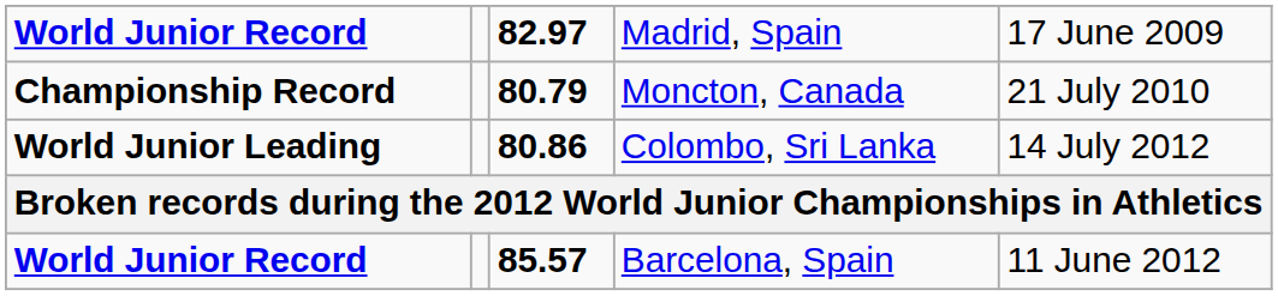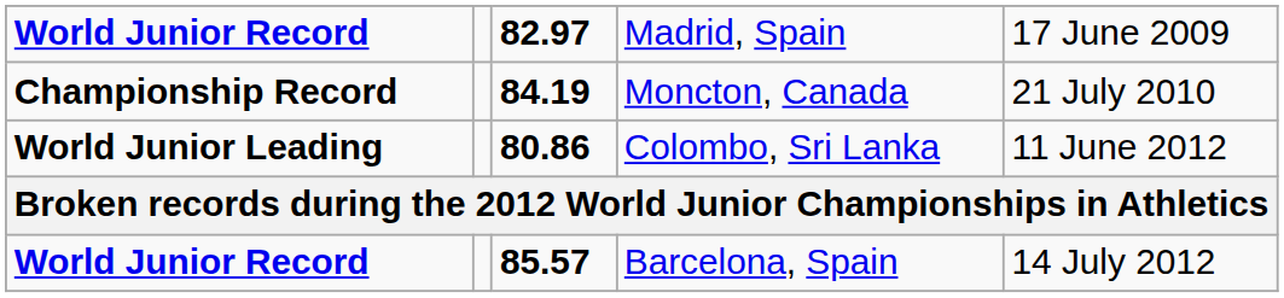Championship Record | column 3: 80.79 -> 84.19
World Junior Leading | column 5: 14 July 2012 -> 11 June 2012
World Junior Record / Barcelona, Spain | column 5: 11 June 2012 -> 14 July 2012
